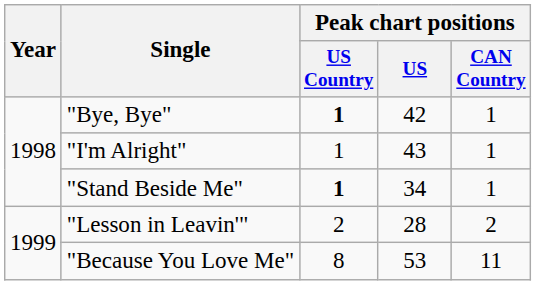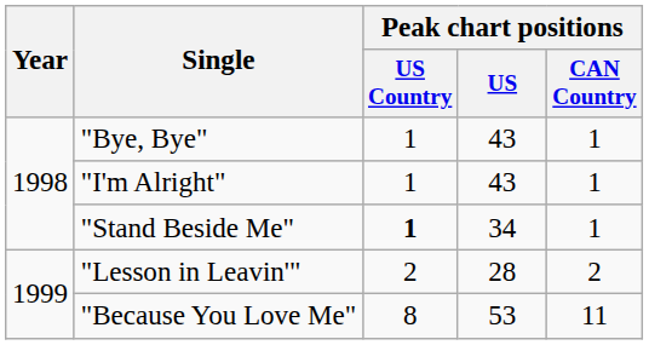"Bye, Bye" | Peak chart positions / US Country: bold -> normal
"Bye, Bye" | Peak chart positions / US: 42 -> 43
